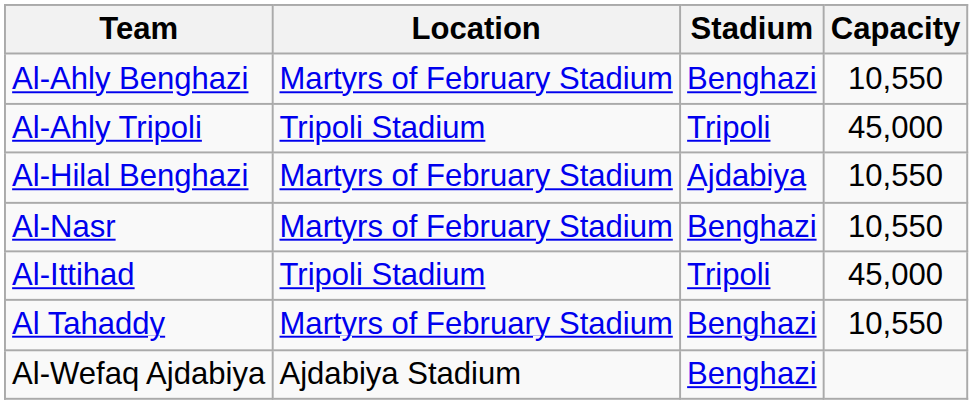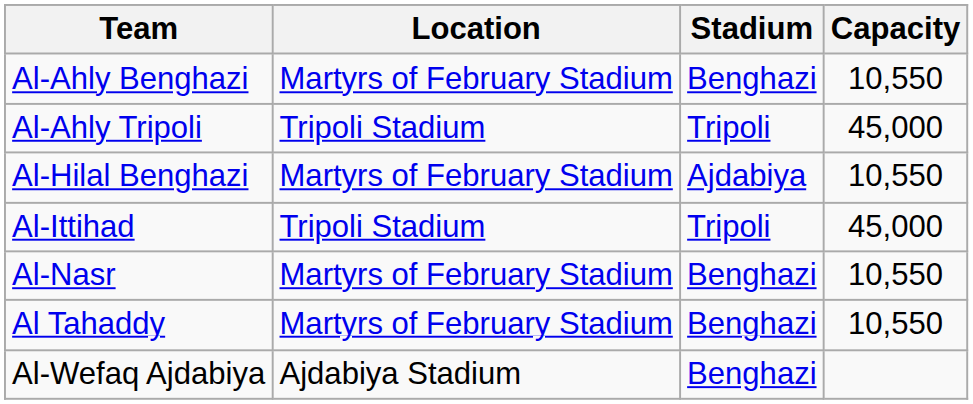rows swapped: Al-Nasr <-> Al-Ittihad
